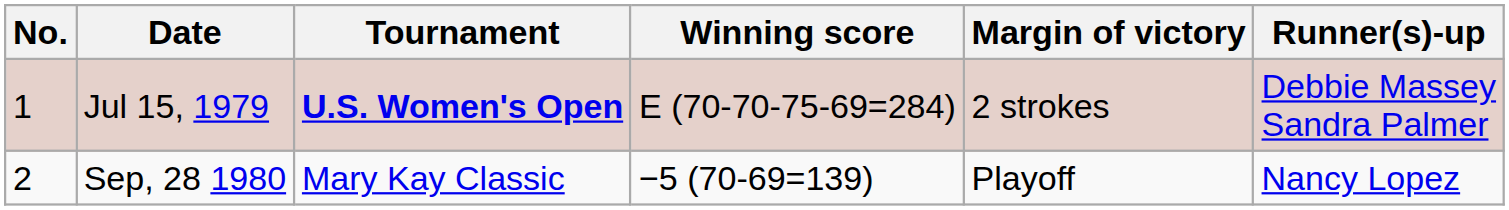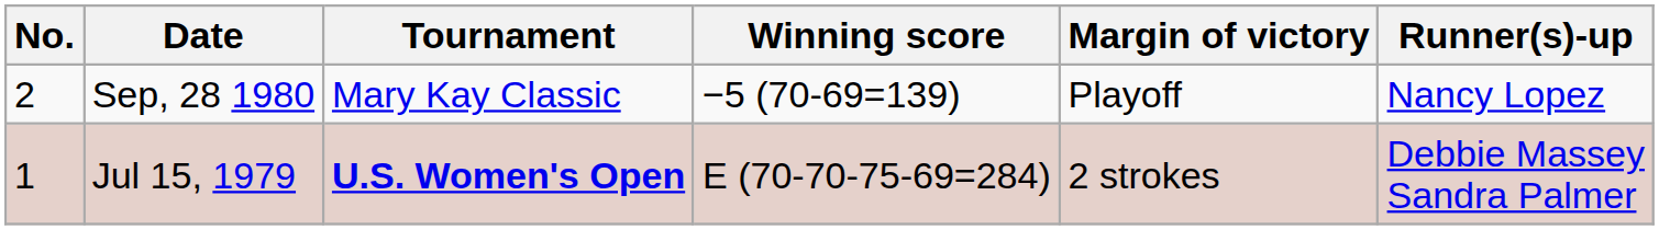rows swapped: Jul 15, 1979 <-> Sep, 28 1980
